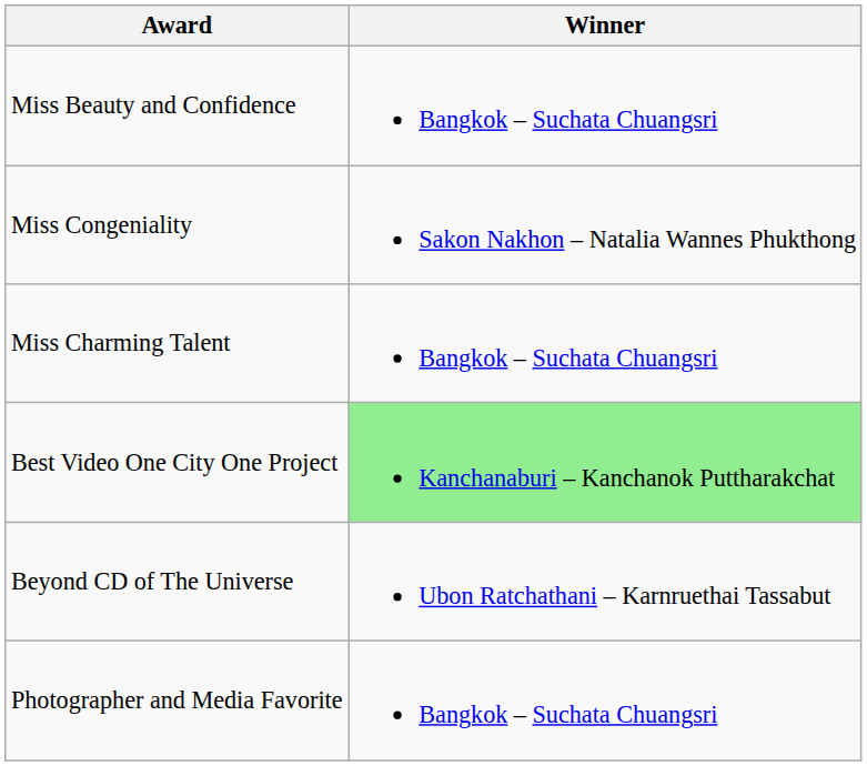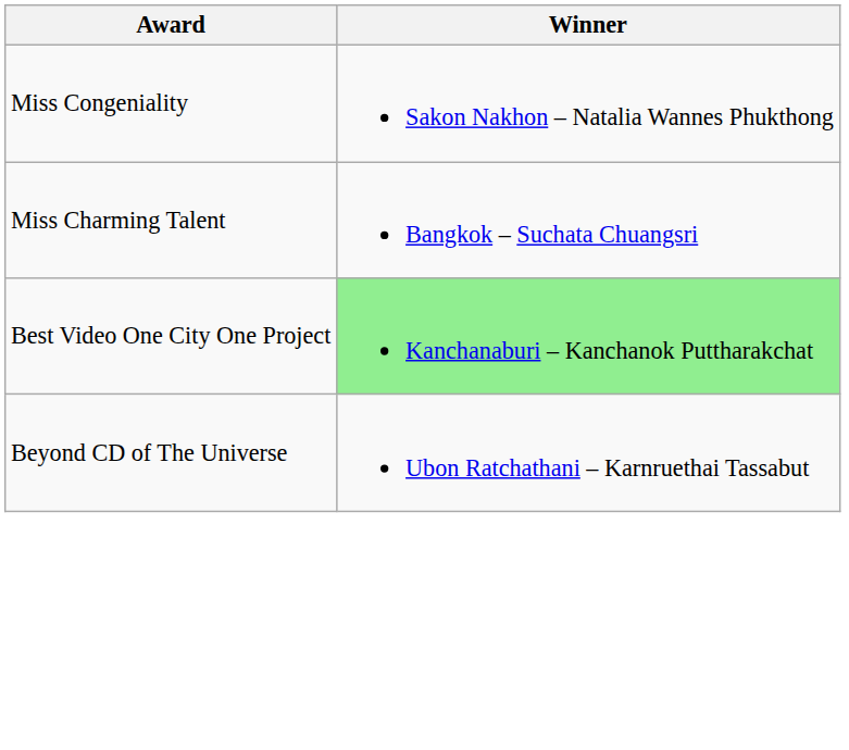- row: Miss Beauty and Confidence | Bangkok – Suchata Chuangsri
- row: Photographer and Media Favorite | Bangkok – Suchata Chuangsri
